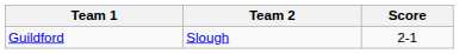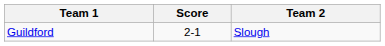columns swapped: Team 2 <-> Score
